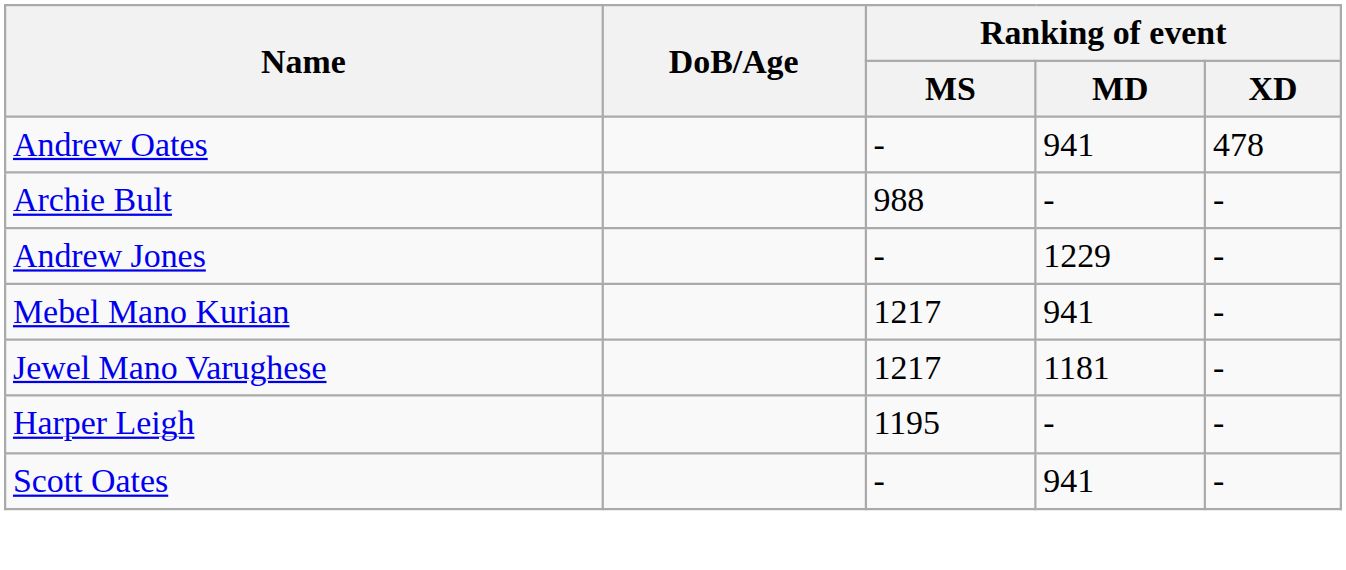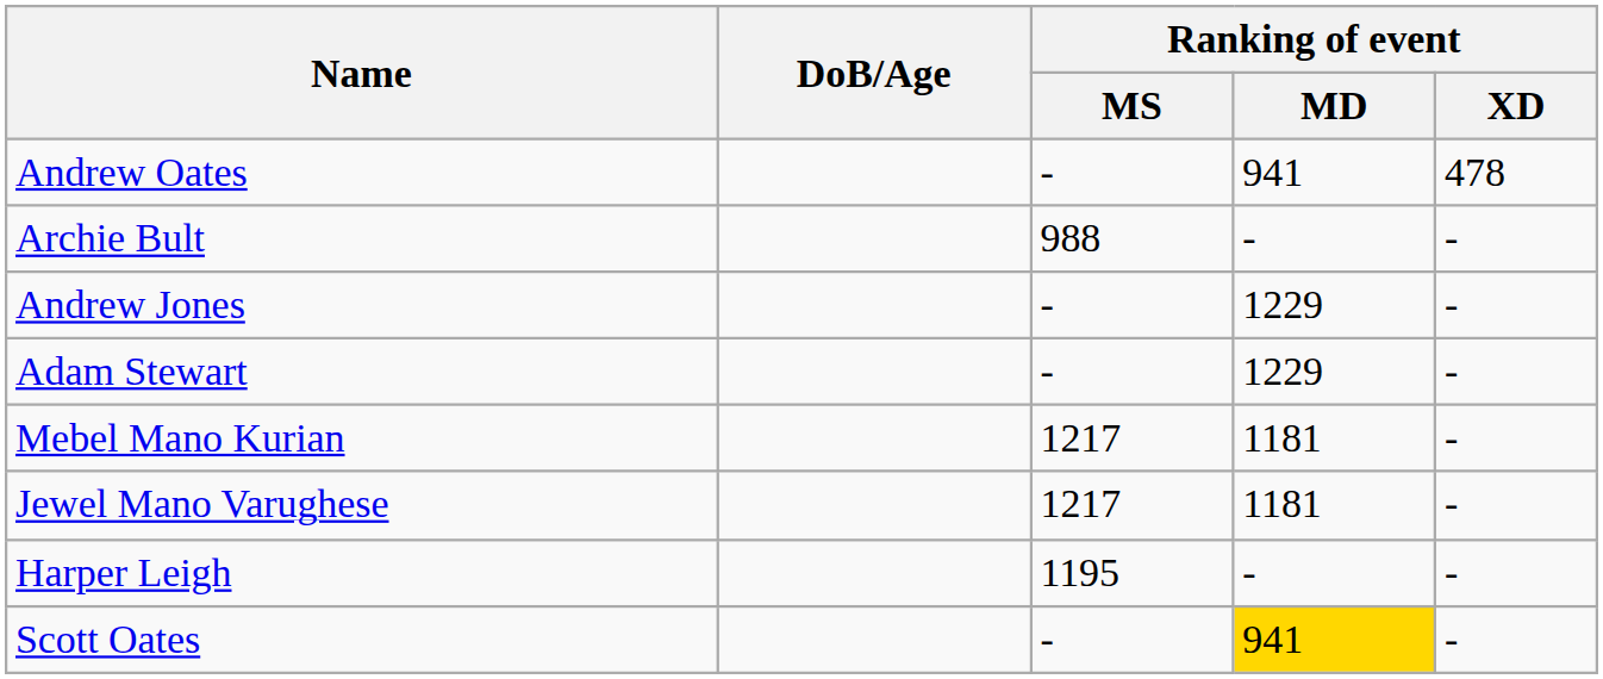+ row: Adam Stewart | - | 1229 | -
Mebel Mano Kurian | Ranking of event / MD: 941 -> 1181
Scott Oates | Ranking of event / MD: no background -> gold background
